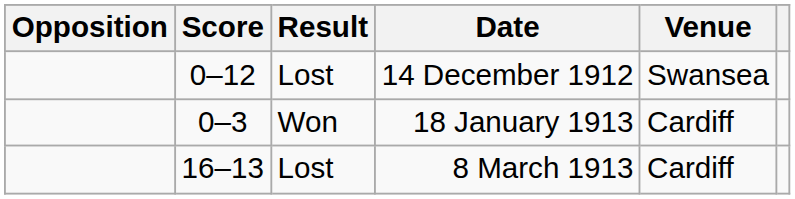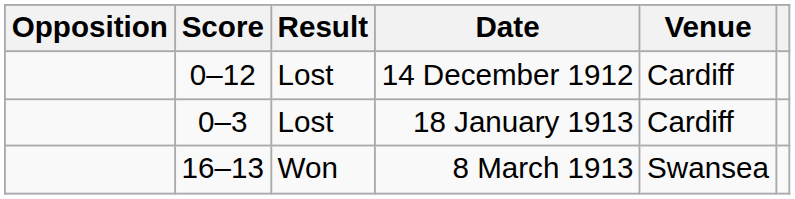14 December 1912 | Venue: Swansea -> Cardiff
18 January 1913 | Result: Won -> Lost
8 March 1913 | Result: Lost -> Won
8 March 1913 | Venue: Cardiff -> Swansea
